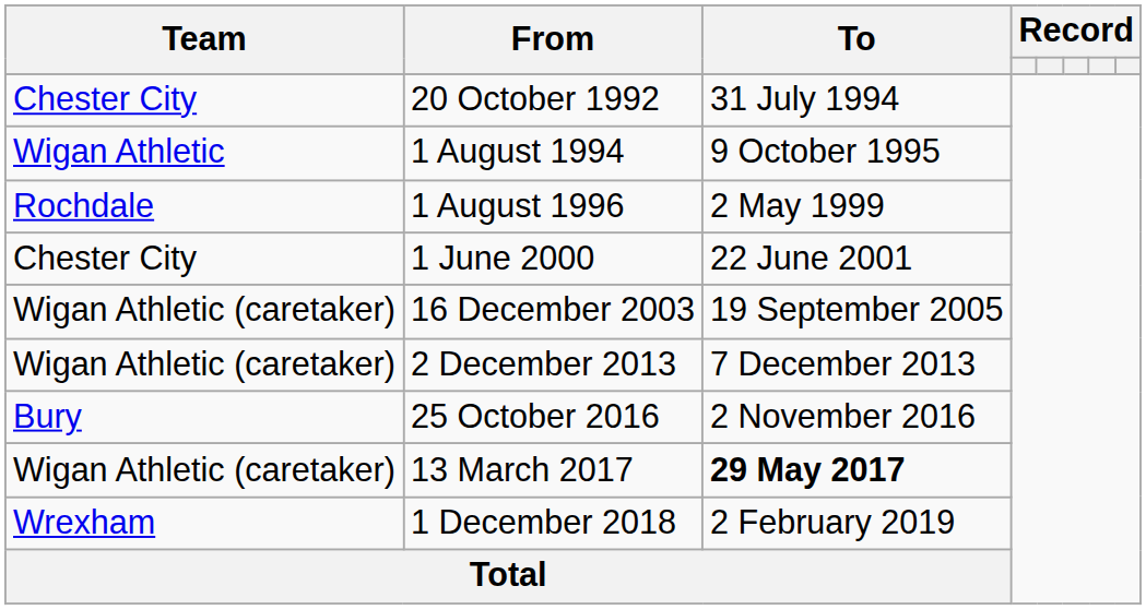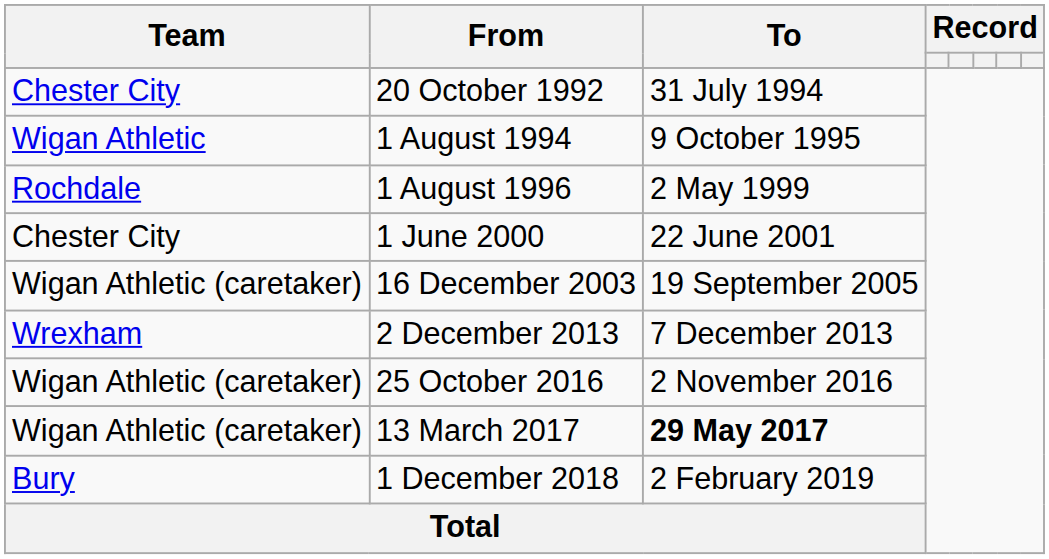2 December 2013 | Team: Wigan Athletic (caretaker) -> Wrexham
25 October 2016 | Team: Bury -> Wigan Athletic (caretaker)
1 December 2018 | Team: Wrexham -> Bury
